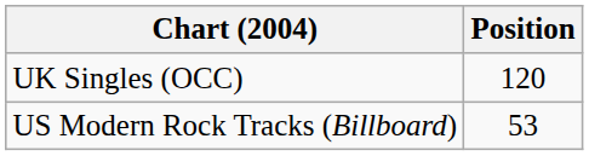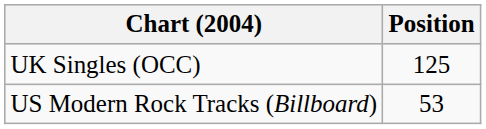UK Singles (OCC) | Position: 120 -> 125
